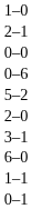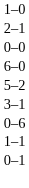rows swapped: 6–0 <-> 0–6
- row: 2–0
